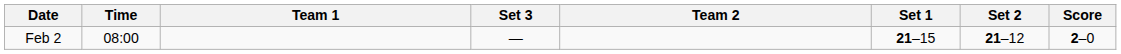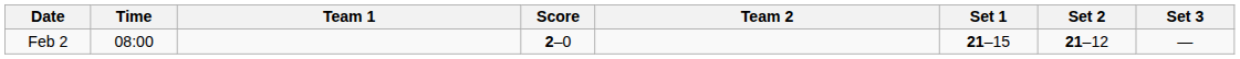columns swapped: Score <-> Set 3
